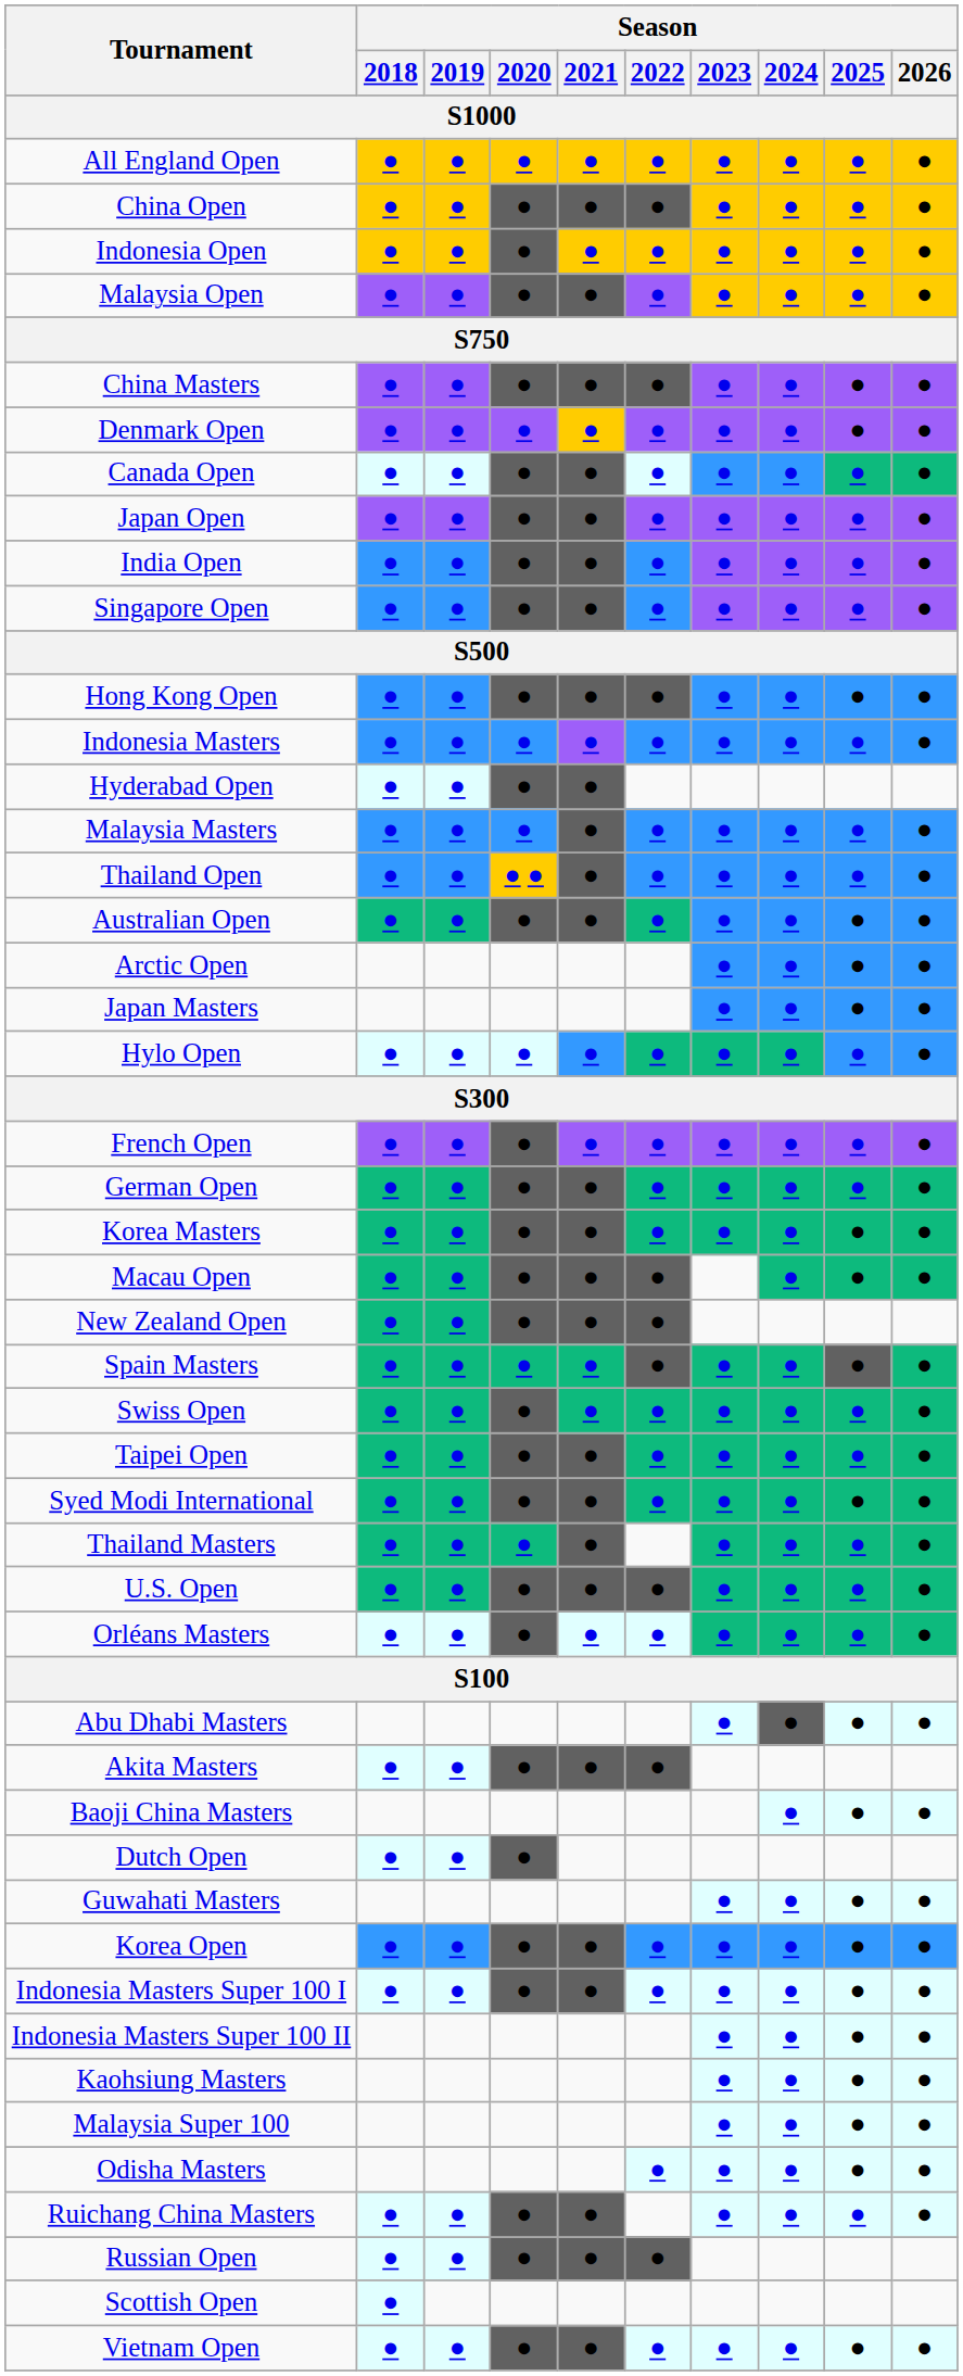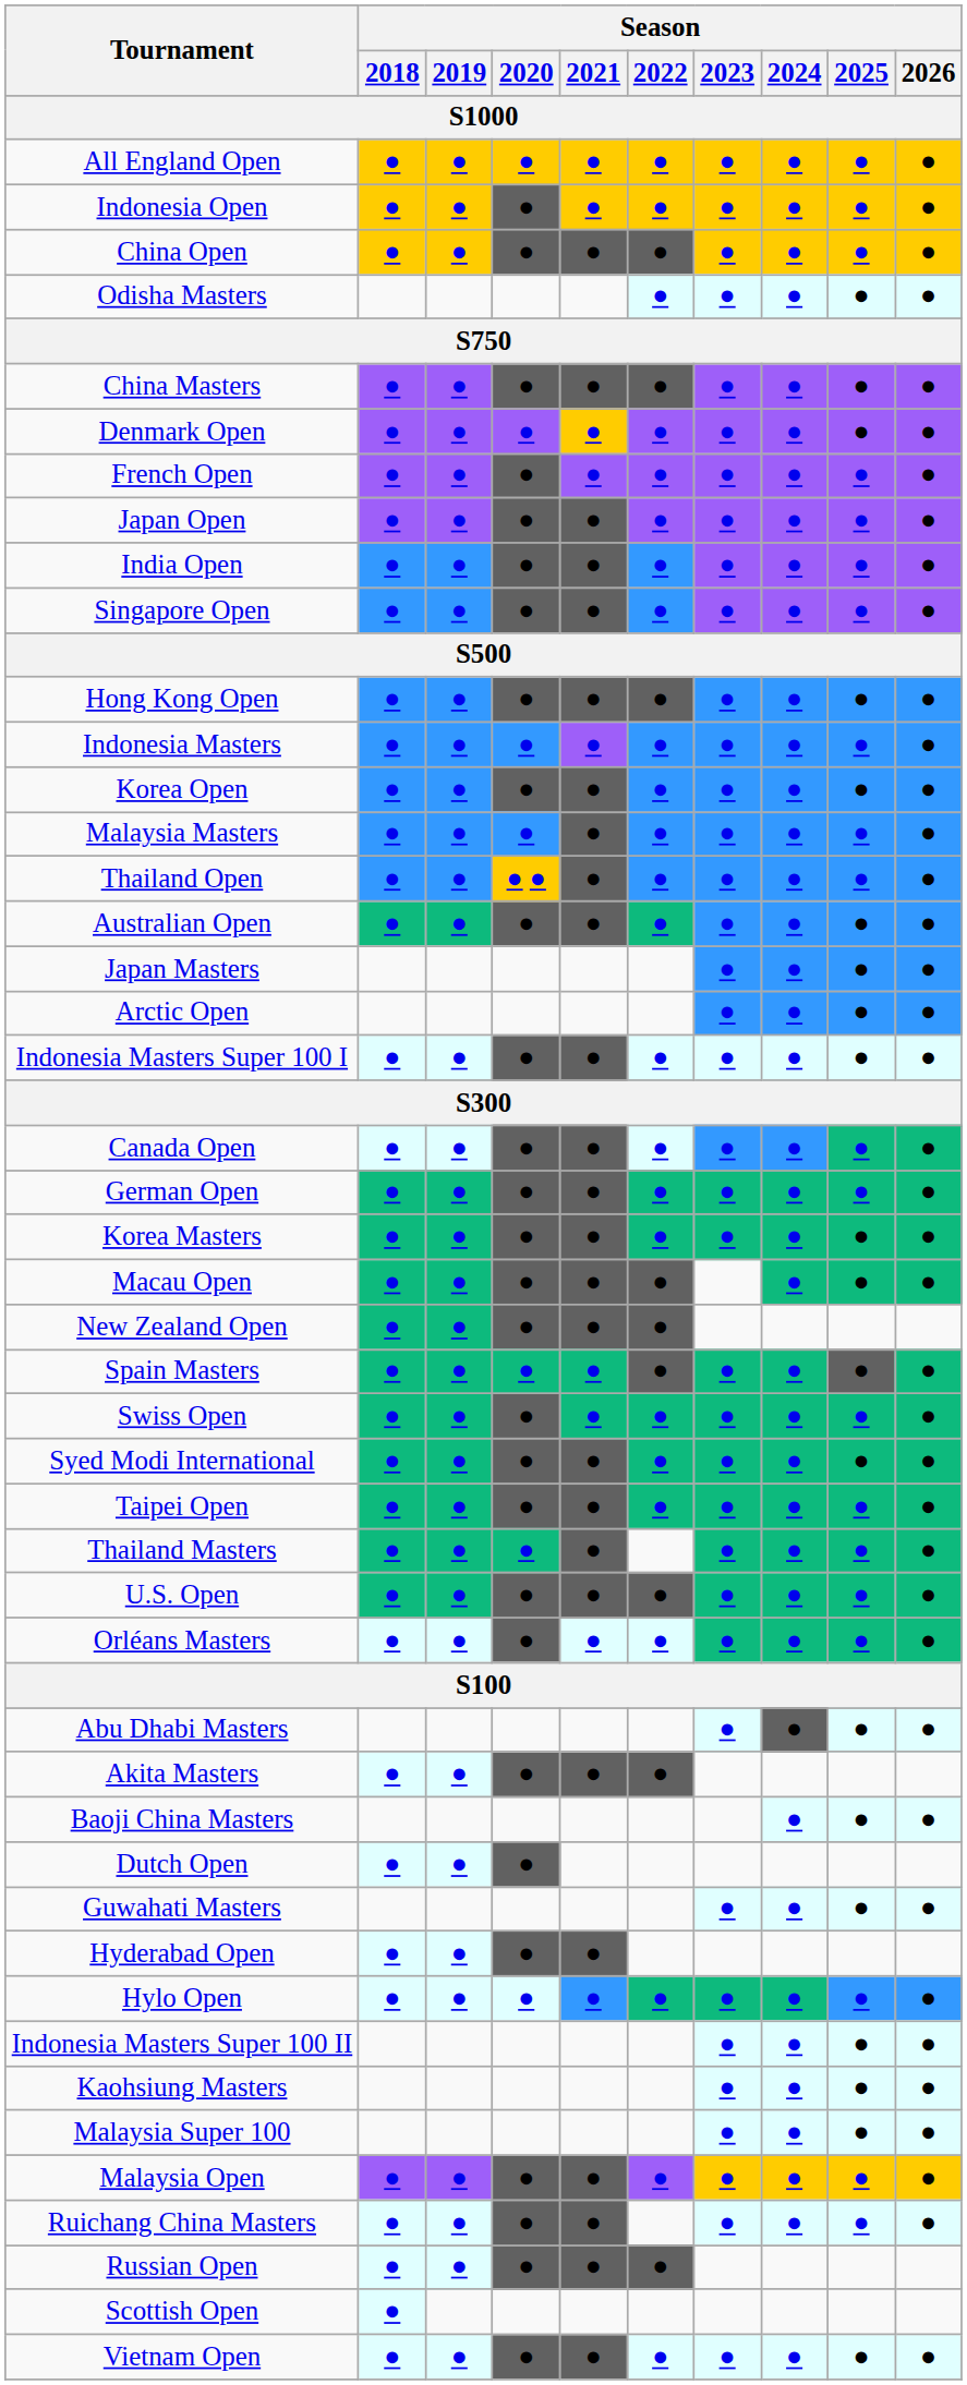rows swapped: China Open <-> Indonesia Open
rows swapped: Malaysia Open <-> Odisha Masters
rows swapped: French Open <-> Canada Open
rows swapped: Korea Open <-> Hyderabad Open
rows swapped: Arctic Open <-> Japan Masters
rows swapped: Hylo Open <-> Indonesia Masters Super 100 I
rows swapped: Syed Modi International <-> Taipei Open
